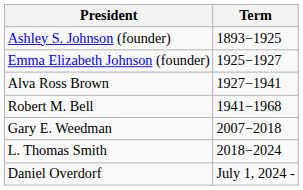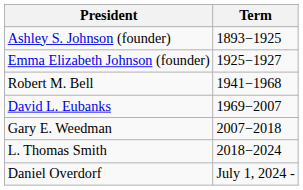- row: Alva Ross Brown | 1927−1941
+ row: David L. Eubanks | 1969−2007
